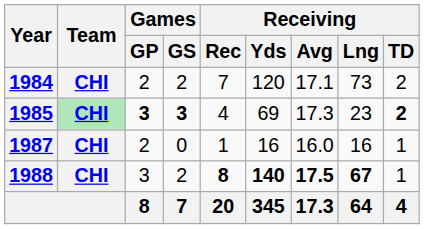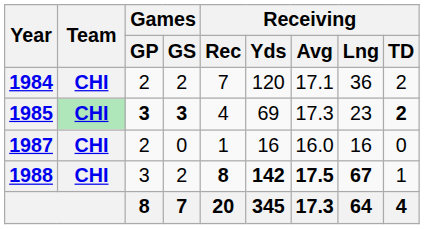1984 | Receiving / Lng: 73 -> 36
1987 | Receiving / TD: 1 -> 0
1988 | Receiving / Yds: 140 -> 142
